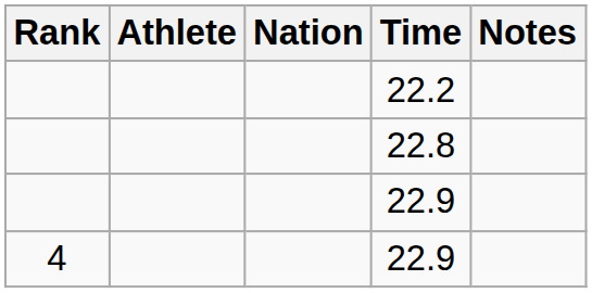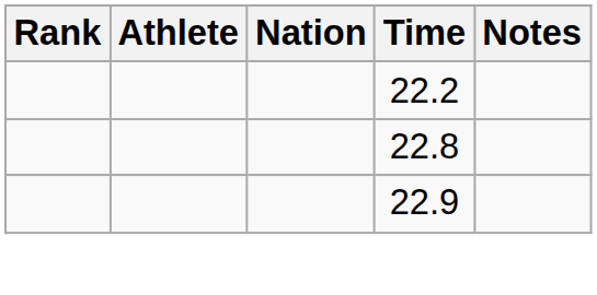- row: 4 | 22.9
